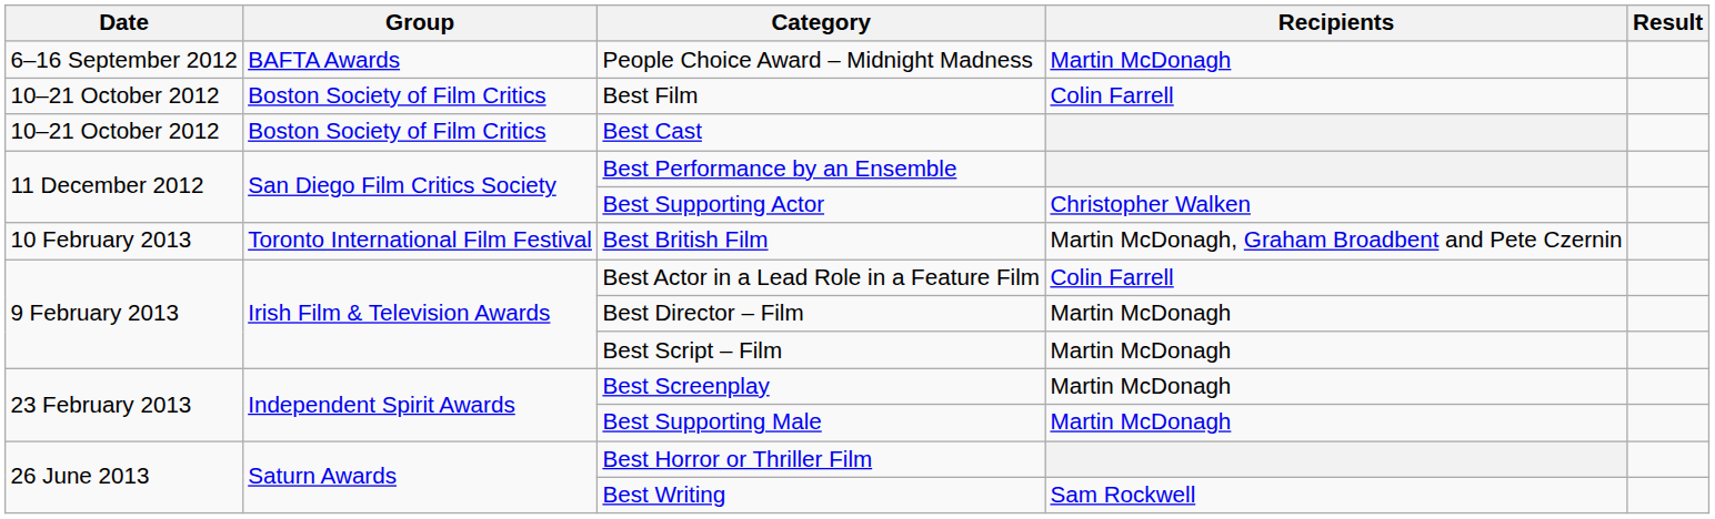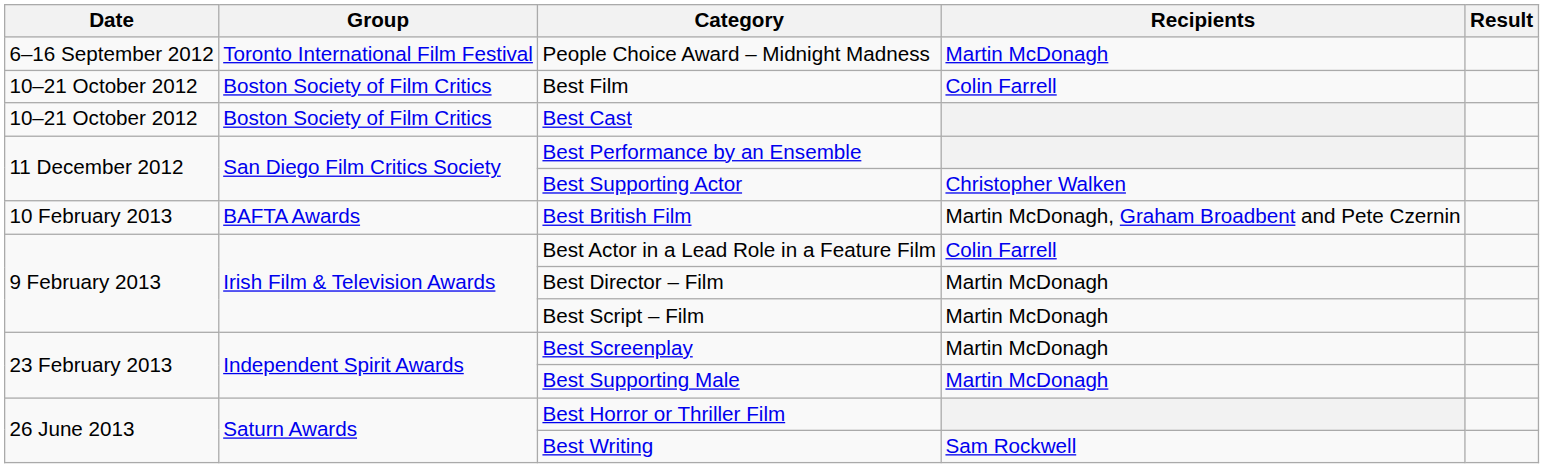People Choice Award – Midnight Madness | Group: BAFTA Awards -> Toronto International Film Festival
Best British Film | Group: Toronto International Film Festival -> BAFTA Awards
